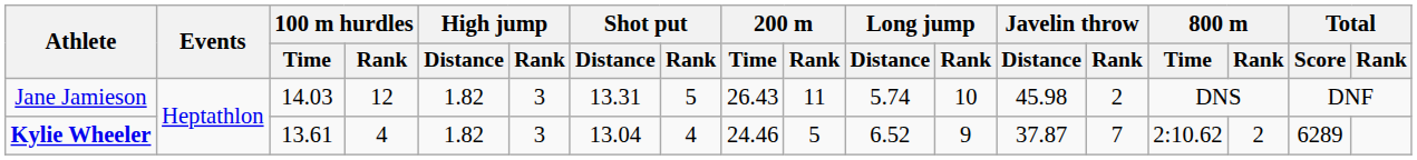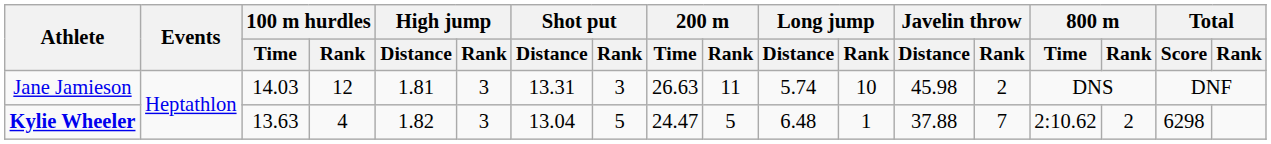Jane Jamieson | High jump / Distance: 1.82 -> 1.81
Jane Jamieson | Shot put / Rank: 5 -> 3
Jane Jamieson | 200 m / Time: 26.43 -> 26.63
Kylie Wheeler | 100 m hurdles / Time: 13.61 -> 13.63
Kylie Wheeler | Shot put / Rank: 4 -> 5
Kylie Wheeler | 200 m / Time: 24.46 -> 24.47
Kylie Wheeler | Long jump / Distance: 6.52 -> 6.48
Kylie Wheeler | Long jump / Rank: 9 -> 1
Kylie Wheeler | Javelin throw / Distance: 37.87 -> 37.88
Kylie Wheeler | Total / Score: 6289 -> 6298
